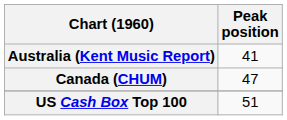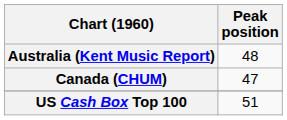Australia (Kent Music Report) | Peak position: 41 -> 48
